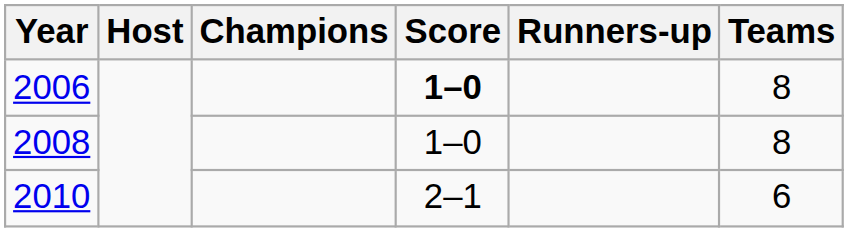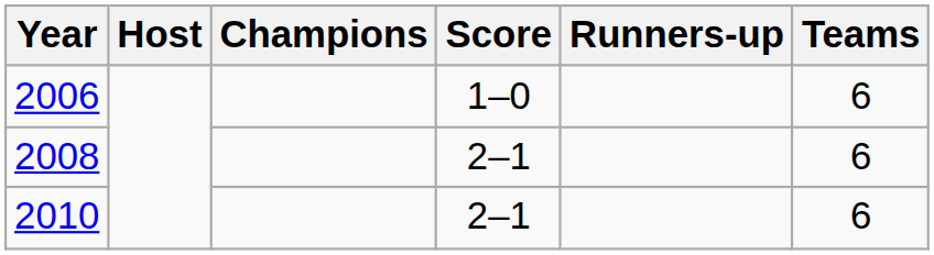2006 | Score: bold -> normal
2006 | Teams: 8 -> 6
2008 | Score: 1–0 -> 2–1
2008 | Teams: 8 -> 6
